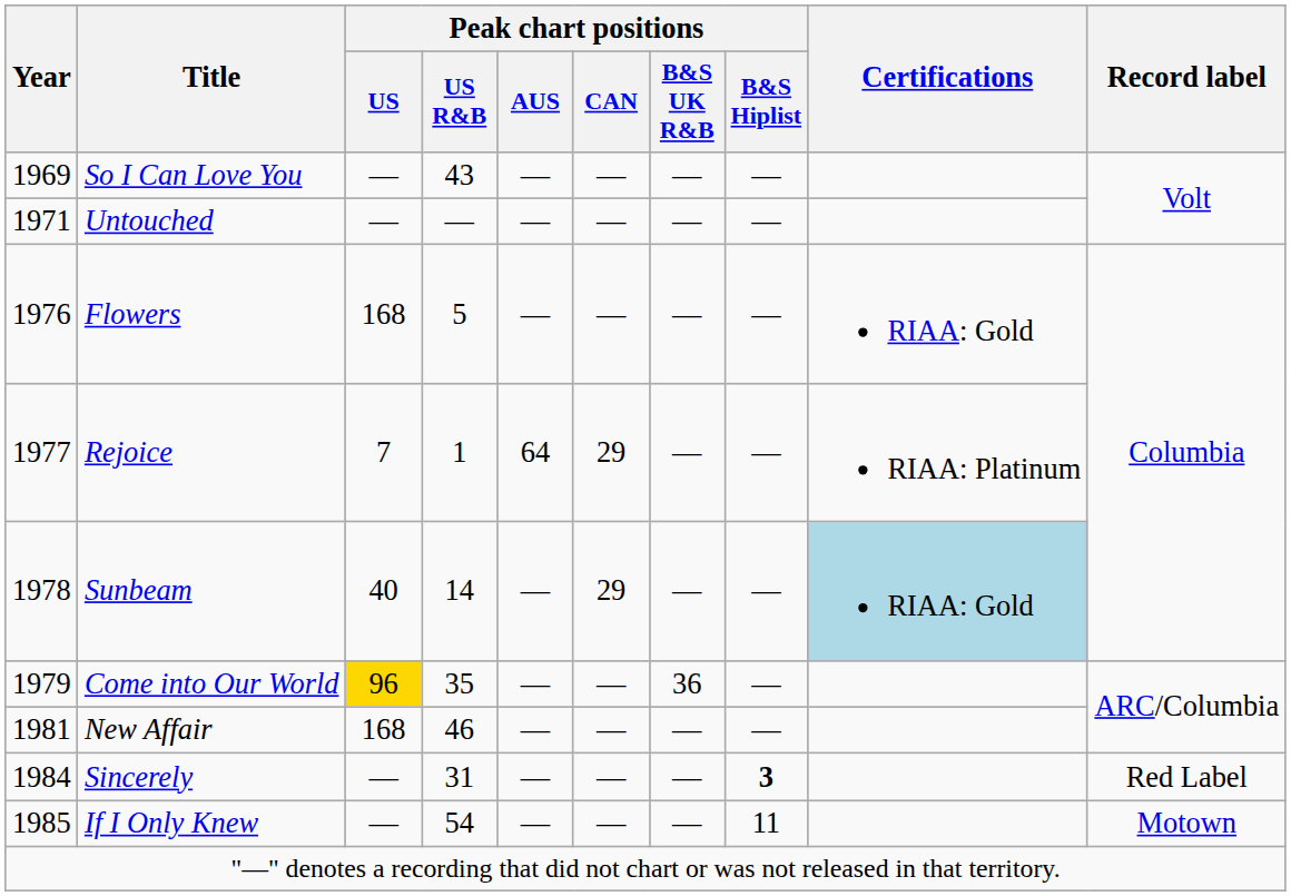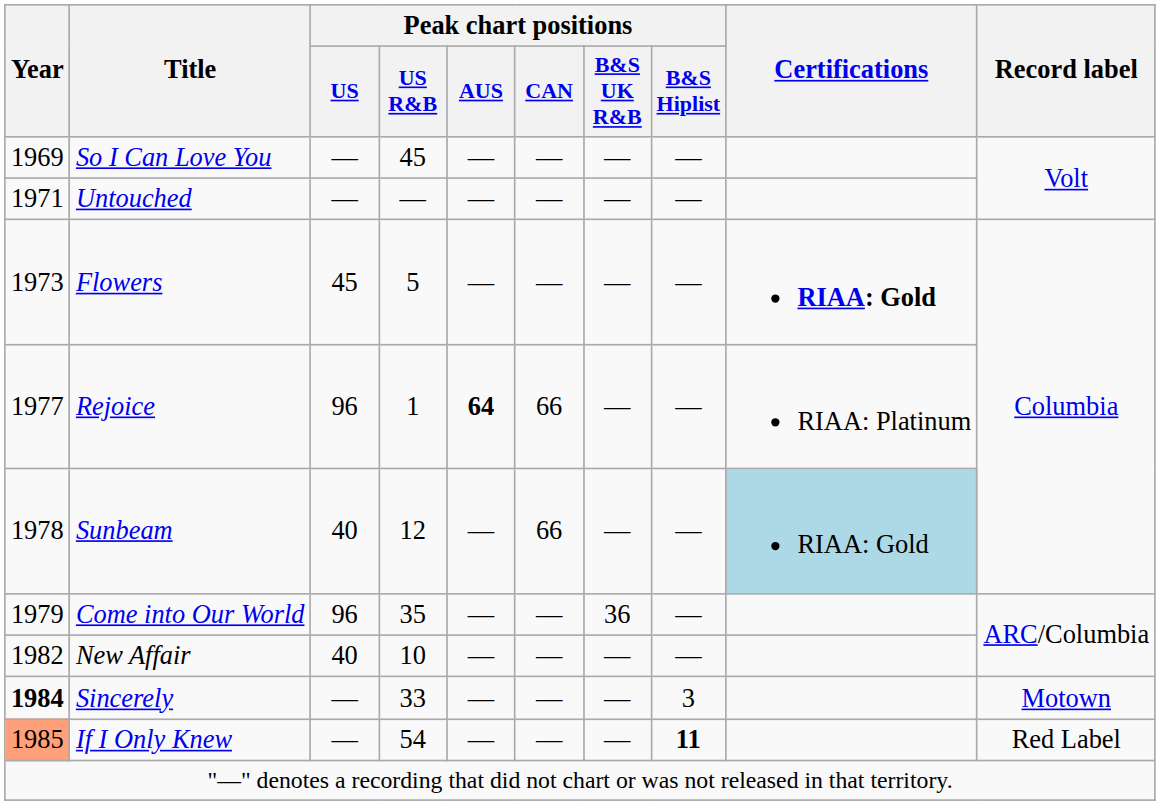So I Can Love You | Peak chart positions / US R&B: 43 -> 45
Flowers | Year: 1976 -> 1973
Flowers | Peak chart positions / US: 168 -> 45
Flowers | Certifications: normal -> bold
Rejoice | Peak chart positions / US: 7 -> 96
Rejoice | Peak chart positions / AUS: normal -> bold
Rejoice | Peak chart positions / CAN: 29 -> 66
Sunbeam | Peak chart positions / US R&B: 14 -> 12
Sunbeam | Peak chart positions / CAN: 29 -> 66
Come into Our World | Peak chart positions / US: gold background -> no background
New Affair | Year: 1981 -> 1982
New Affair | Peak chart positions / US: 168 -> 40
New Affair | Peak chart positions / US R&B: 46 -> 10
Sincerely | Year: normal -> bold
Sincerely | Peak chart positions / US R&B: 31 -> 33
Sincerely | Peak chart positions / B&S Hiplist: bold -> normal
Sincerely | Record label: Red Label -> Motown
If I Only Knew | Year: no background -> lightsalmon background
If I Only Knew | Peak chart positions / B&S Hiplist: normal -> bold
If I Only Knew | Record label: Motown -> Red Label
